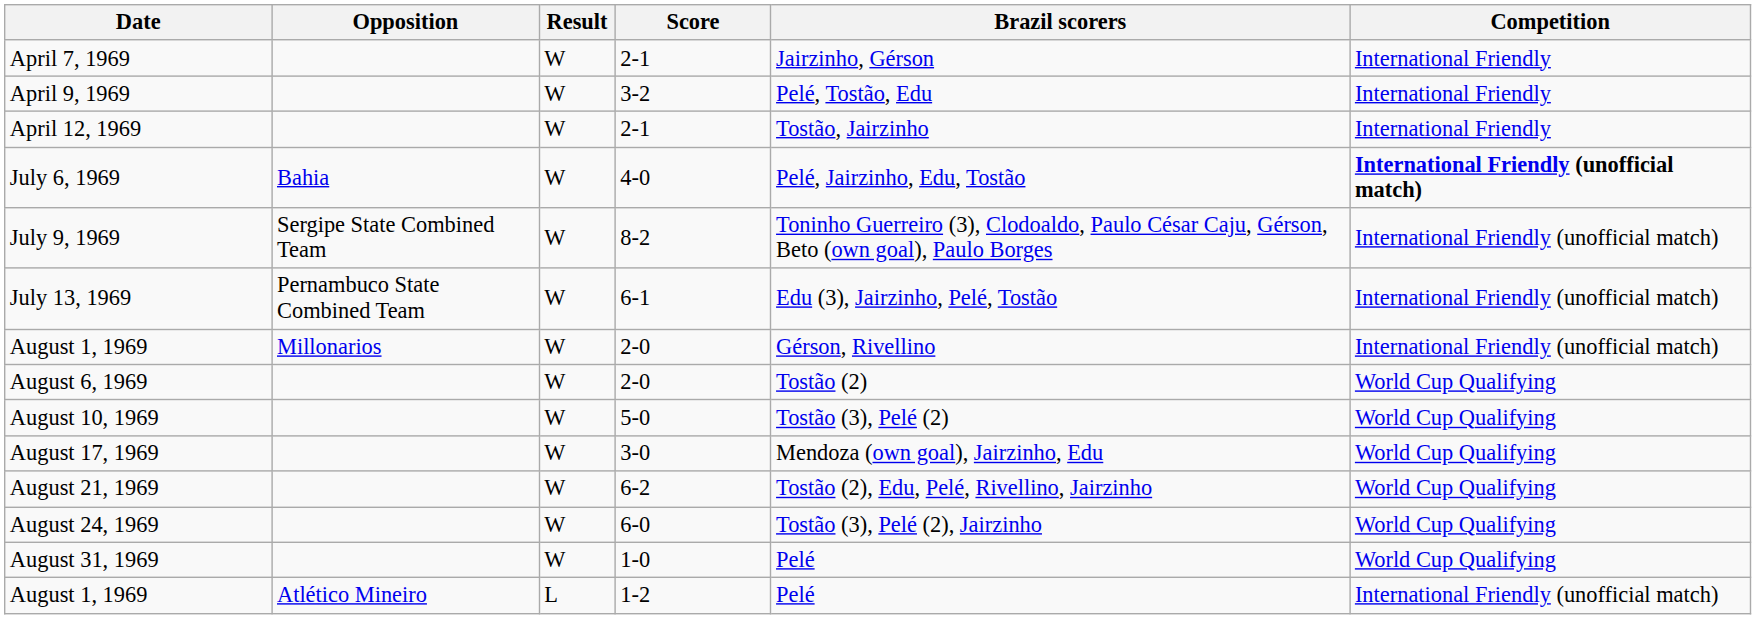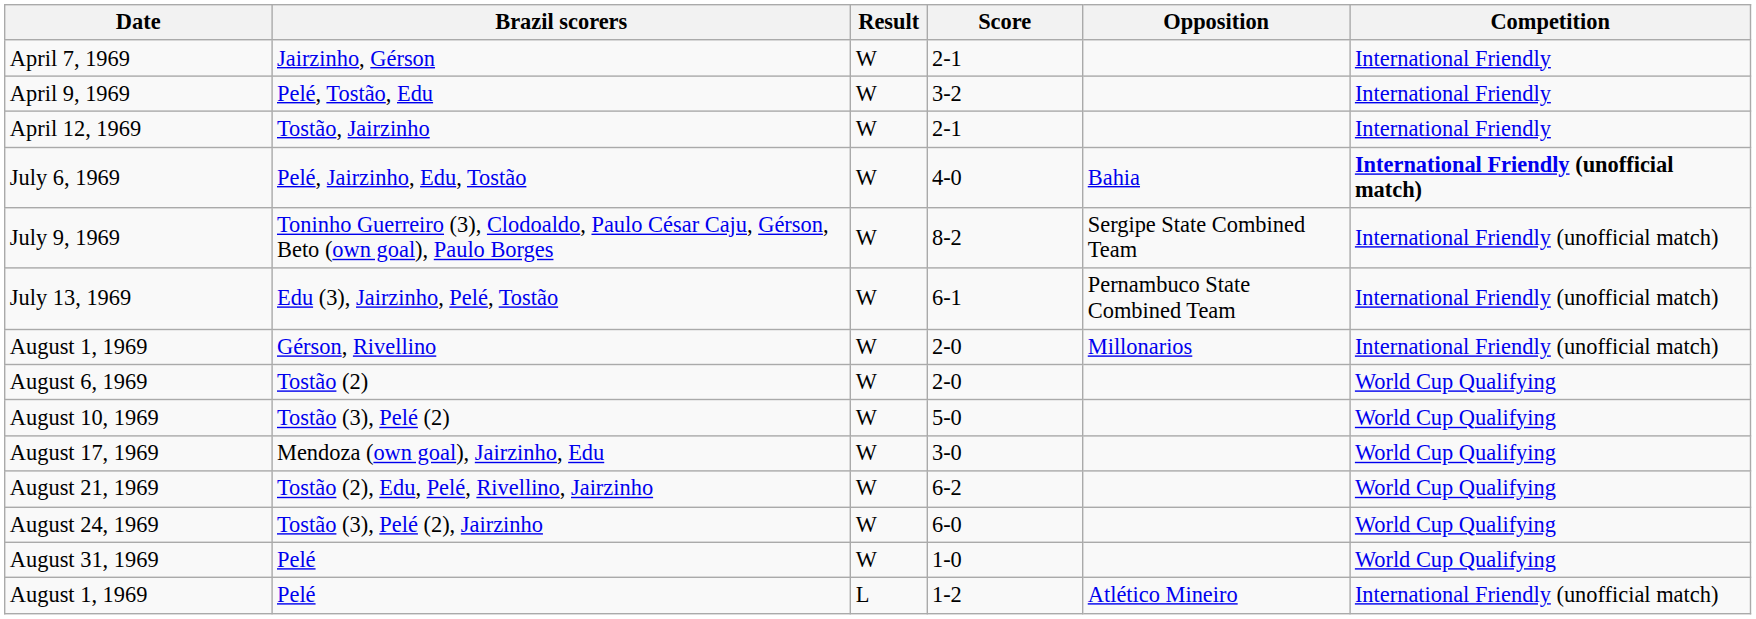columns swapped: Opposition <-> Brazil scorers
